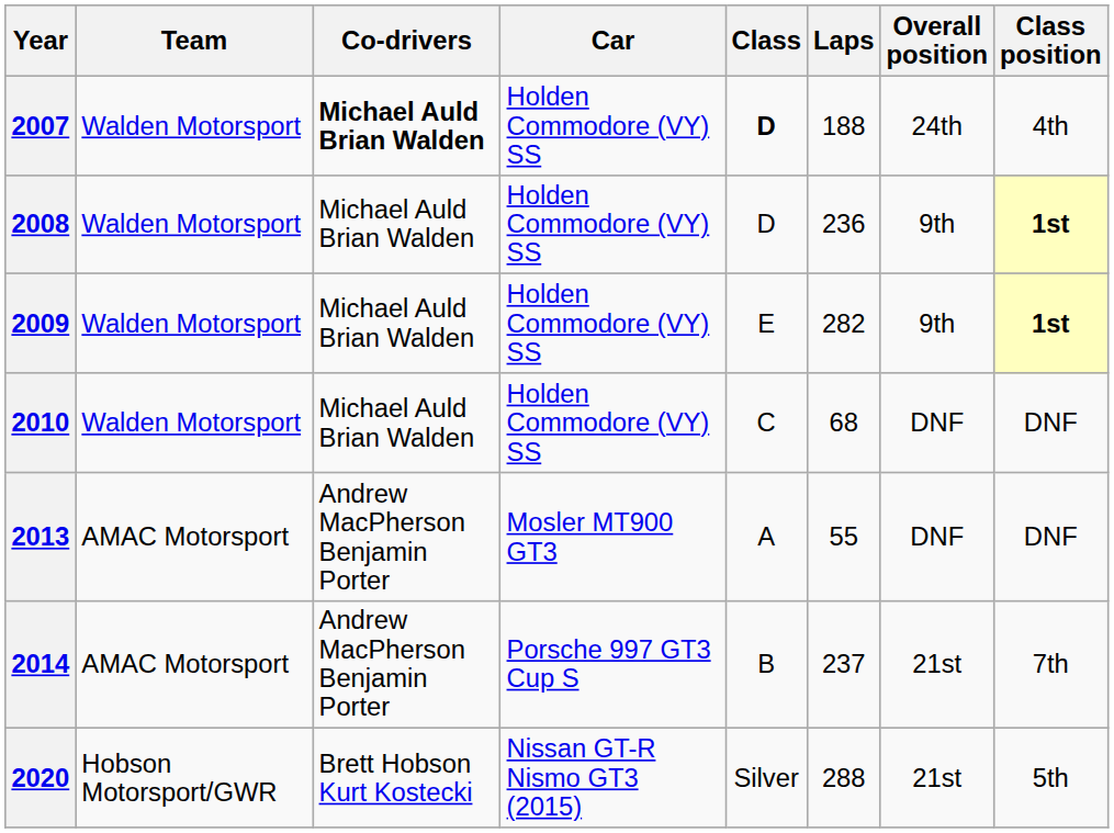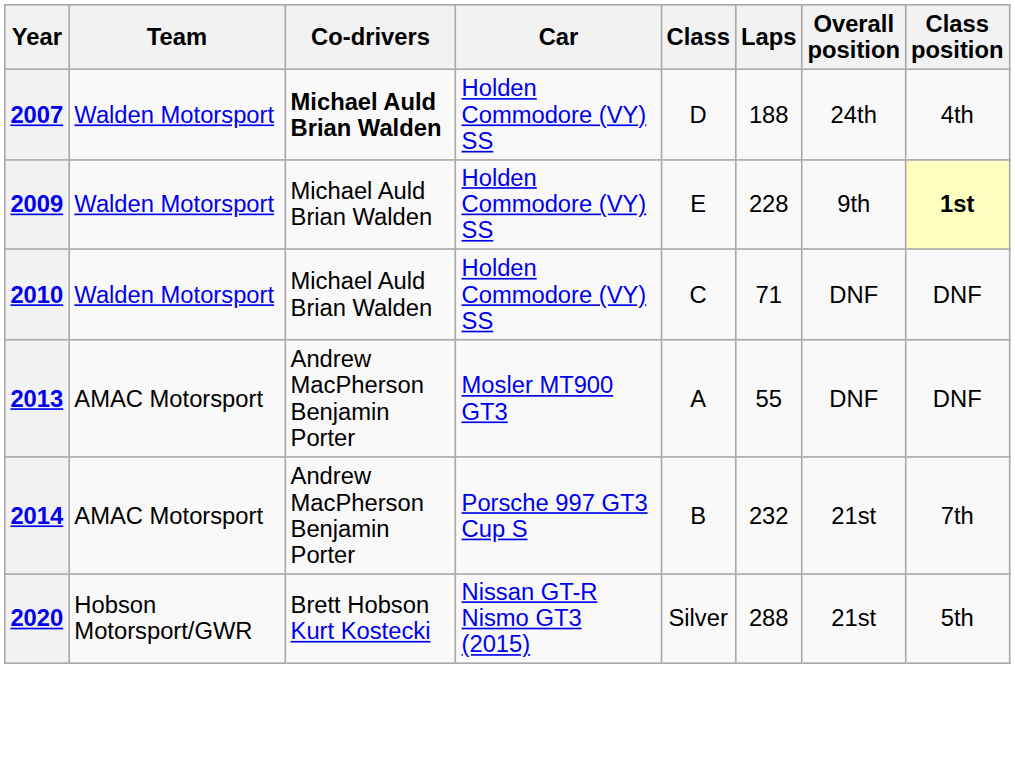2007 | Class: bold -> normal
- row: 2008 | Walden Motorsport | Michael Auld Brian Walden | Holden Commodore (VY) SS | D | 236 | 9th | 1st
2009 | Laps: 282 -> 228
2010 | Laps: 68 -> 71
2014 | Laps: 237 -> 232
